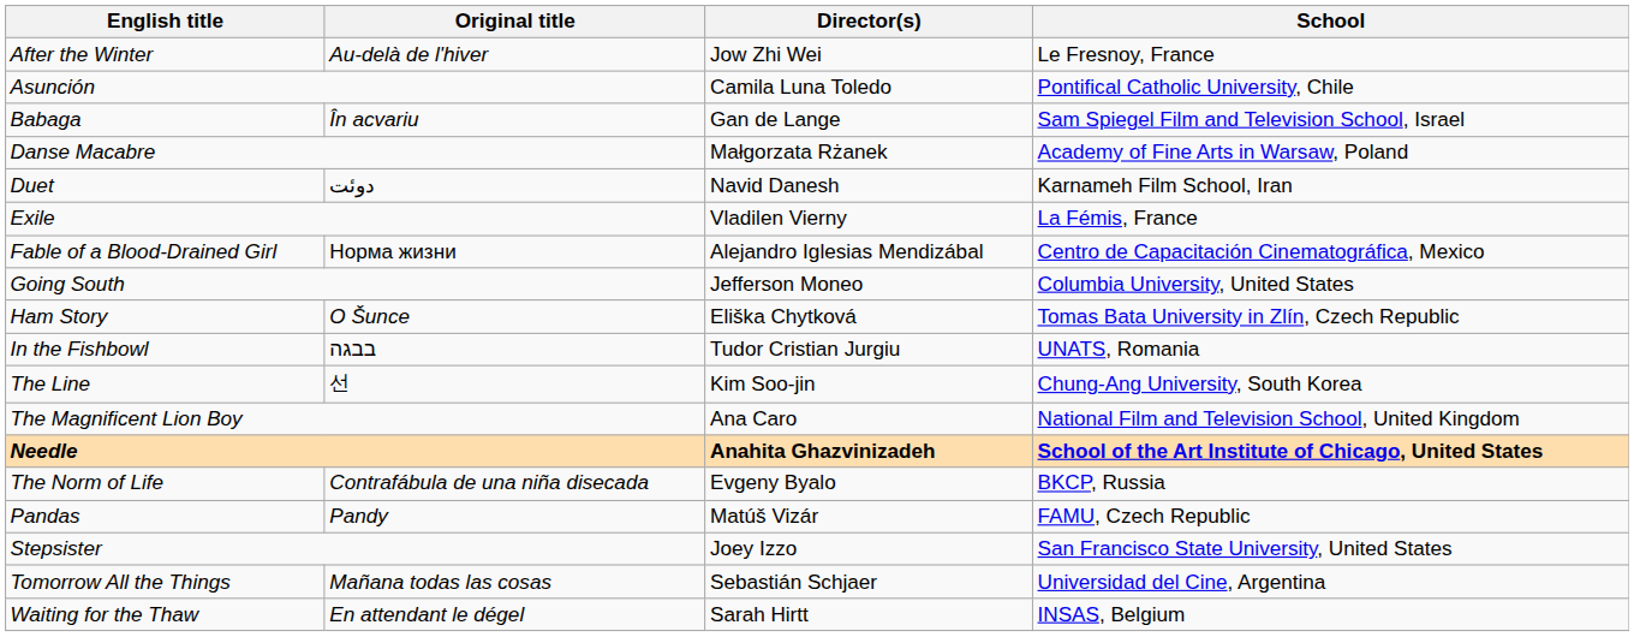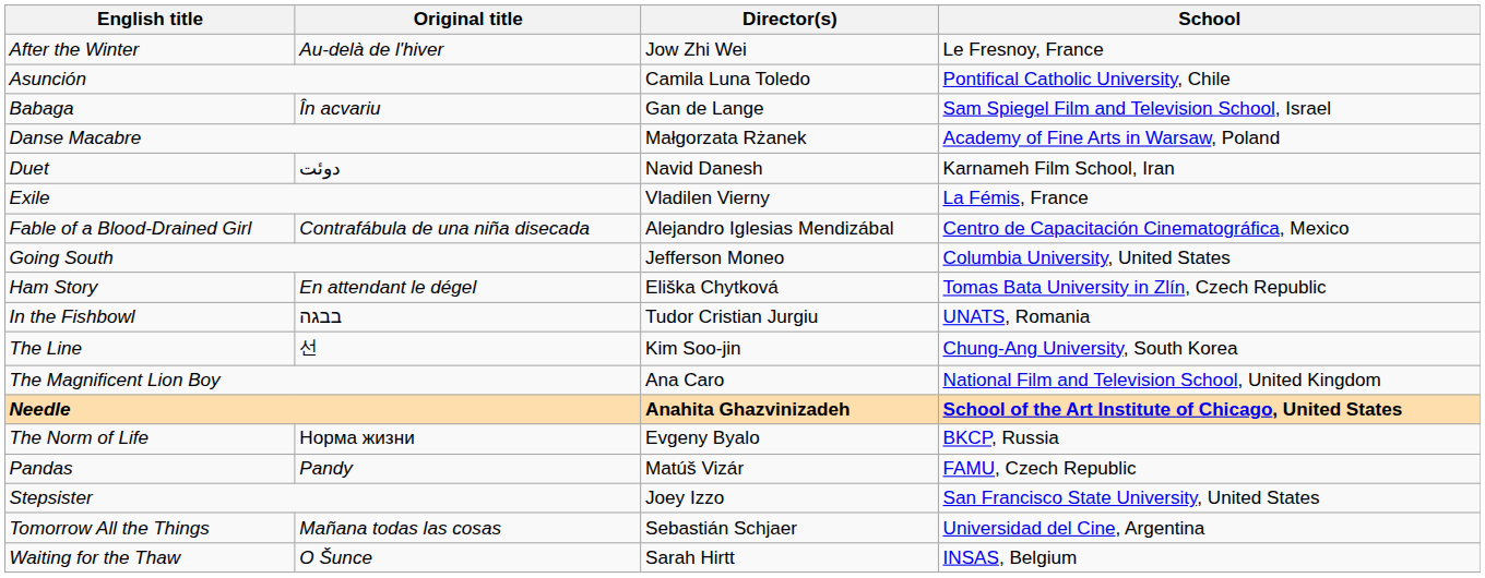Fable of a Blood-Drained Girl | Original title: Норма жизни -> Contrafábula de una niña disecada
Ham Story | Original title: O Šunce -> En attendant le dégel
The Norm of Life | Original title: Contrafábula de una niña disecada -> Норма жизни
Waiting for the Thaw | Original title: En attendant le dégel -> O Šunce
